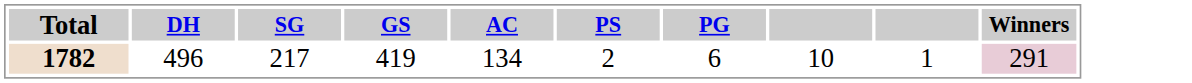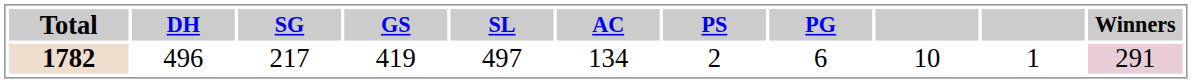+ column: SL | 497
